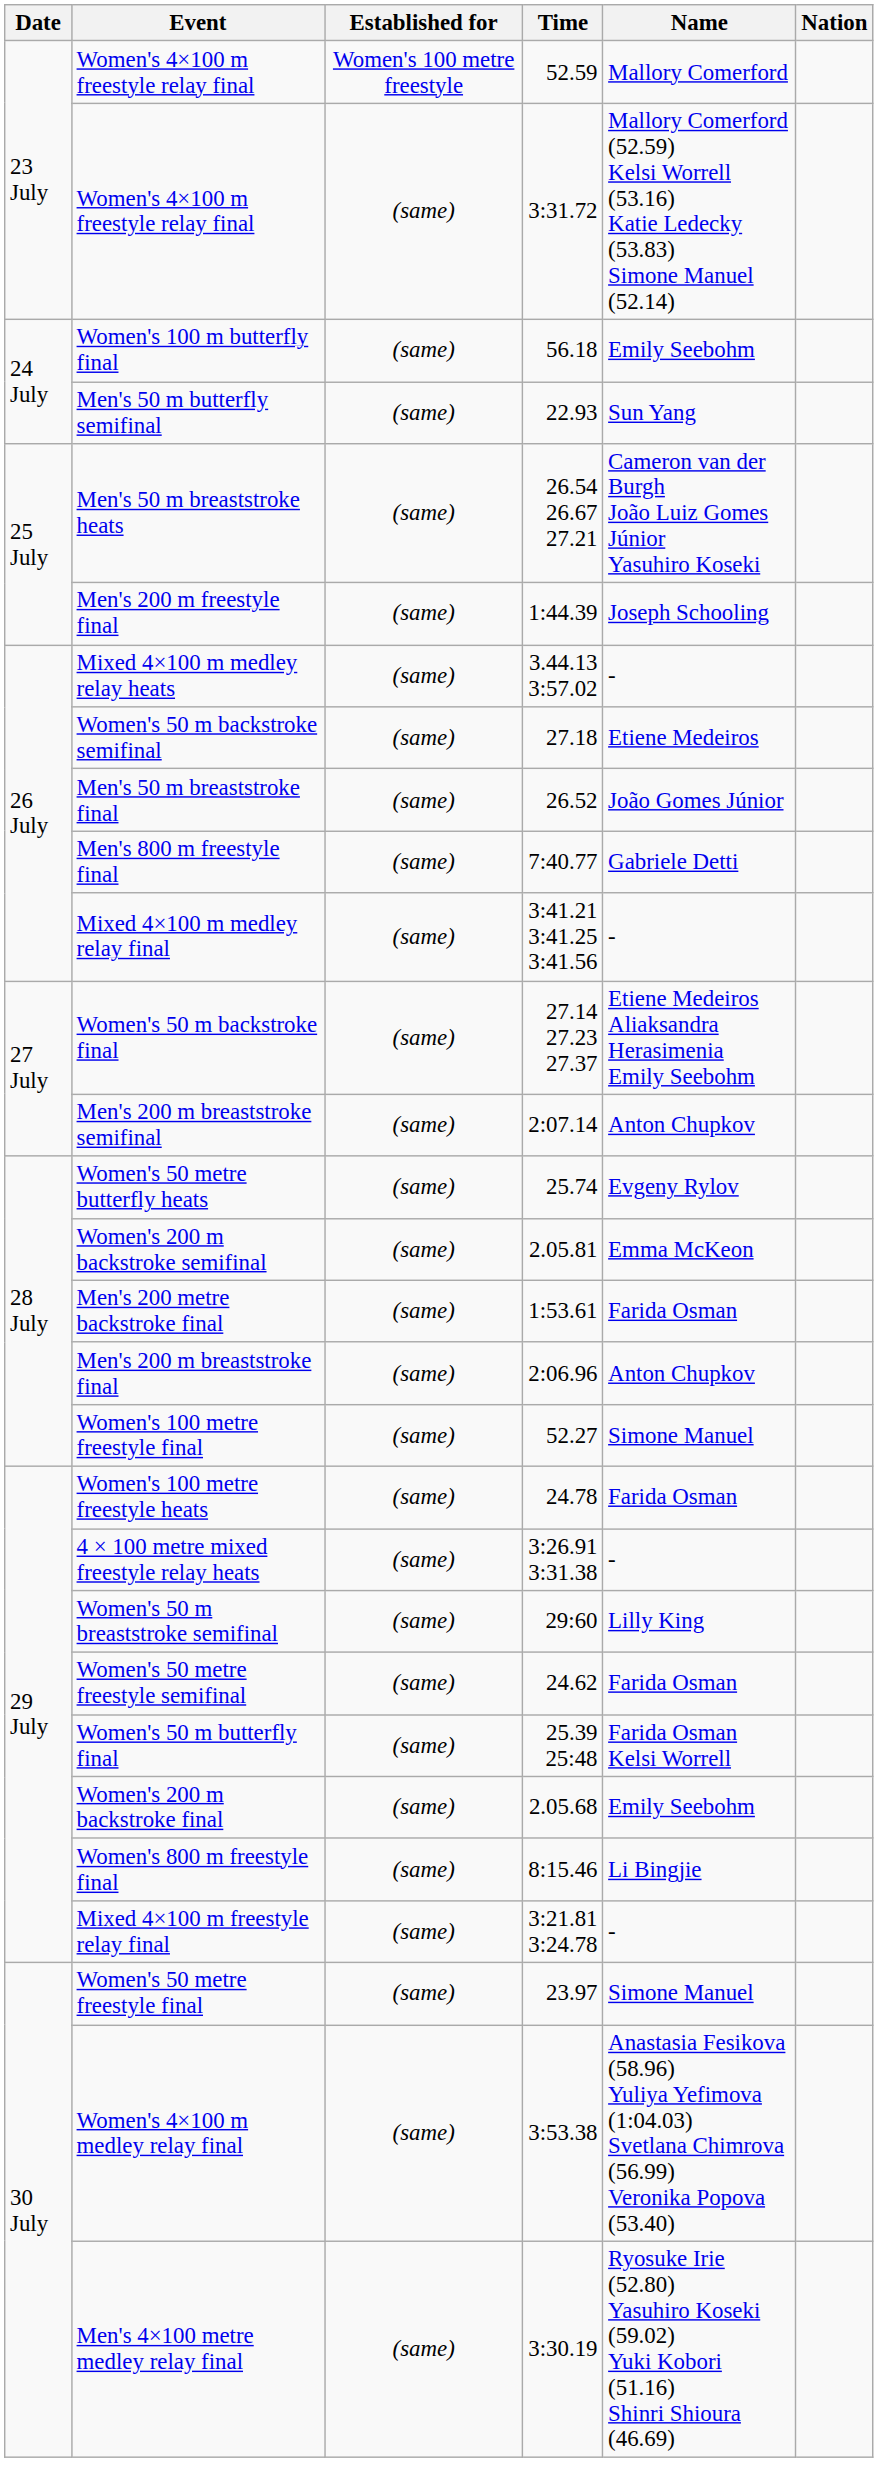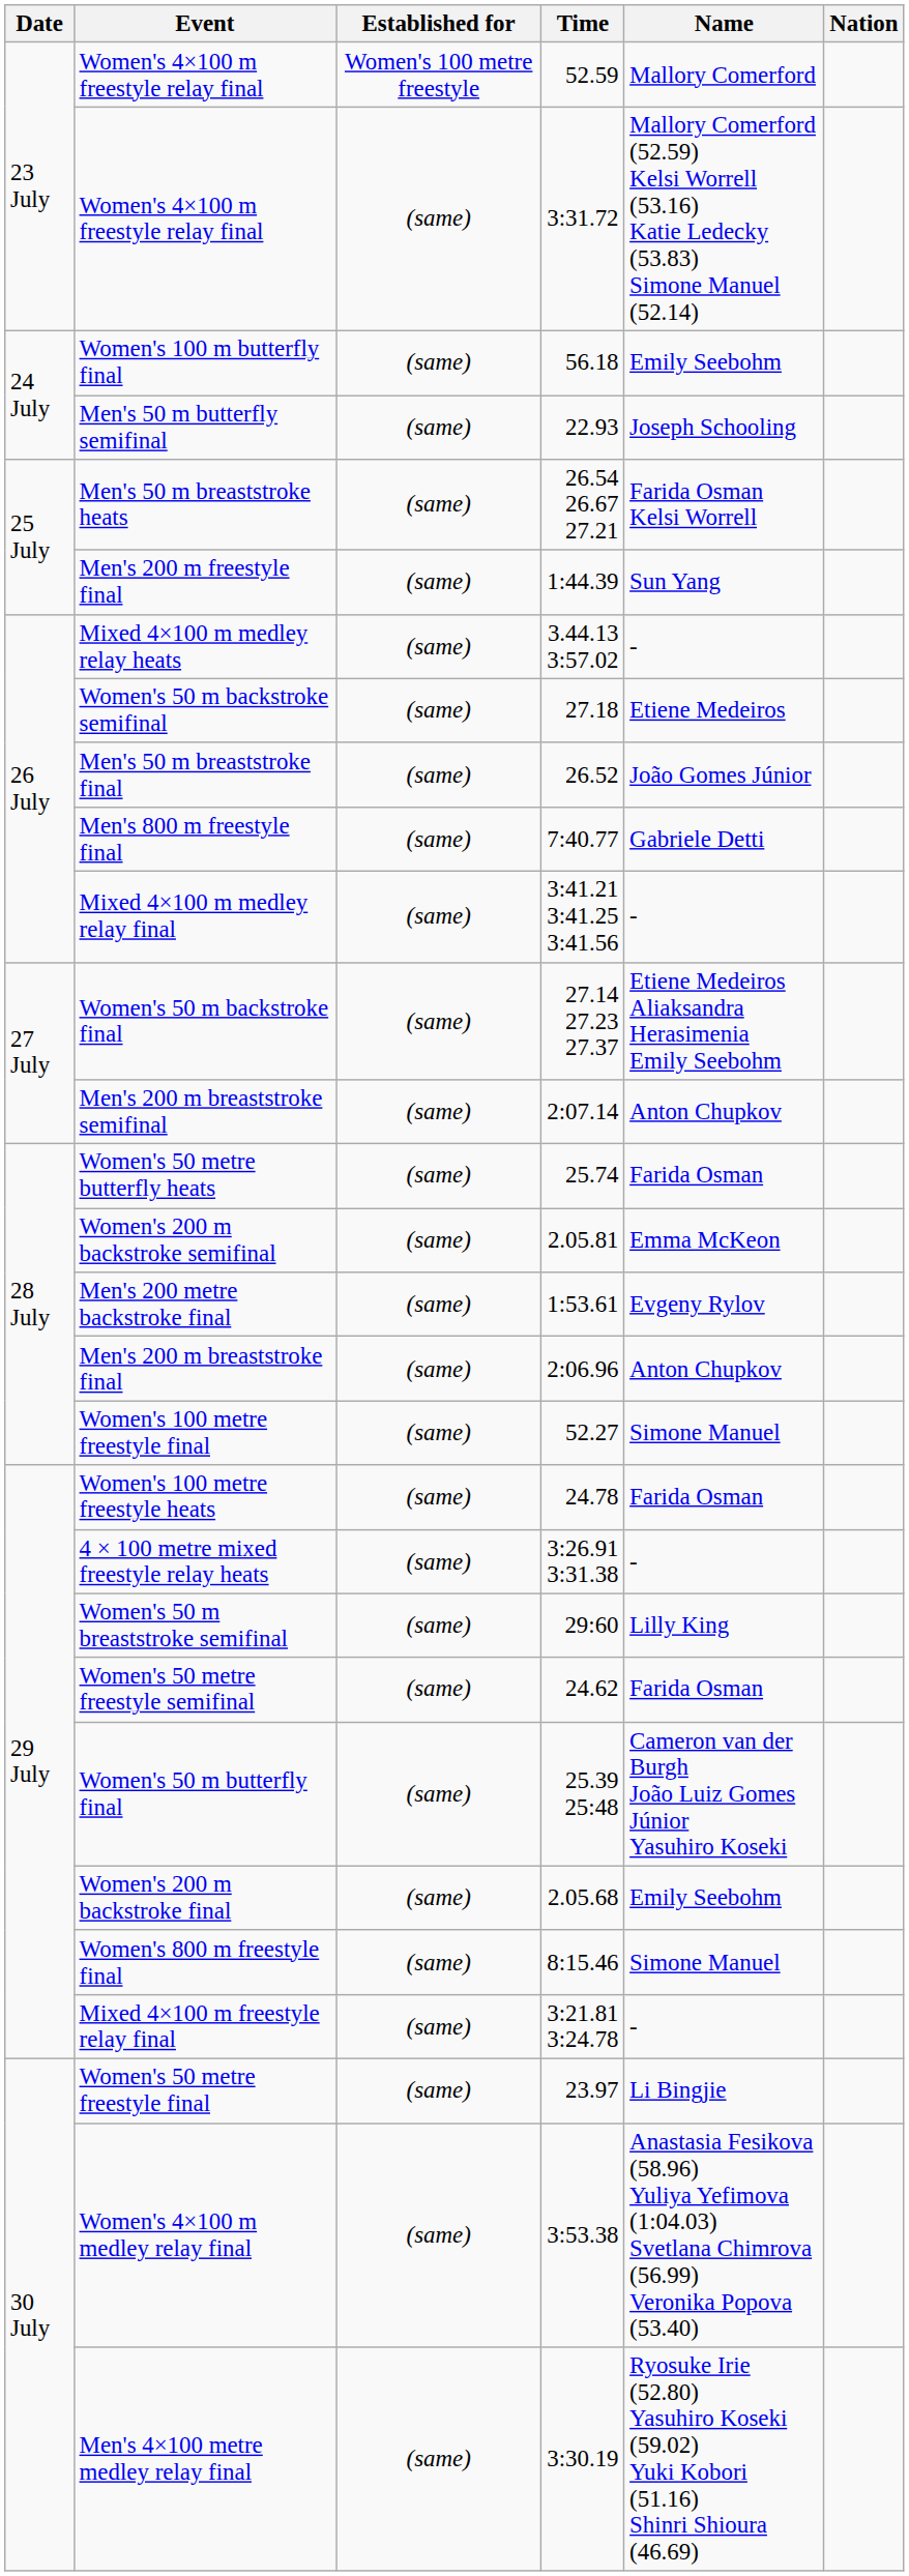Men's 50 m butterfly semifinal | Name: Sun Yang -> Joseph Schooling
Men's 50 m breaststroke heats | Name: Cameron van der Burgh João Luiz Gomes Júnior Yasuhiro Koseki -> Farida Osman Kelsi Worrell
Men's 200 m freestyle final | Name: Joseph Schooling -> Sun Yang
Women's 50 metre butterfly heats | Name: Evgeny Rylov -> Farida Osman
Men's 200 metre backstroke final | Name: Farida Osman -> Evgeny Rylov
Women's 50 m butterfly final | Name: Farida Osman Kelsi Worrell -> Cameron van der Burgh João Luiz Gomes Júnior Yasuhiro Koseki
Women's 800 m freestyle final | Name: Li Bingjie -> Simone Manuel
Women's 50 metre freestyle final | Name: Simone Manuel -> Li Bingjie
